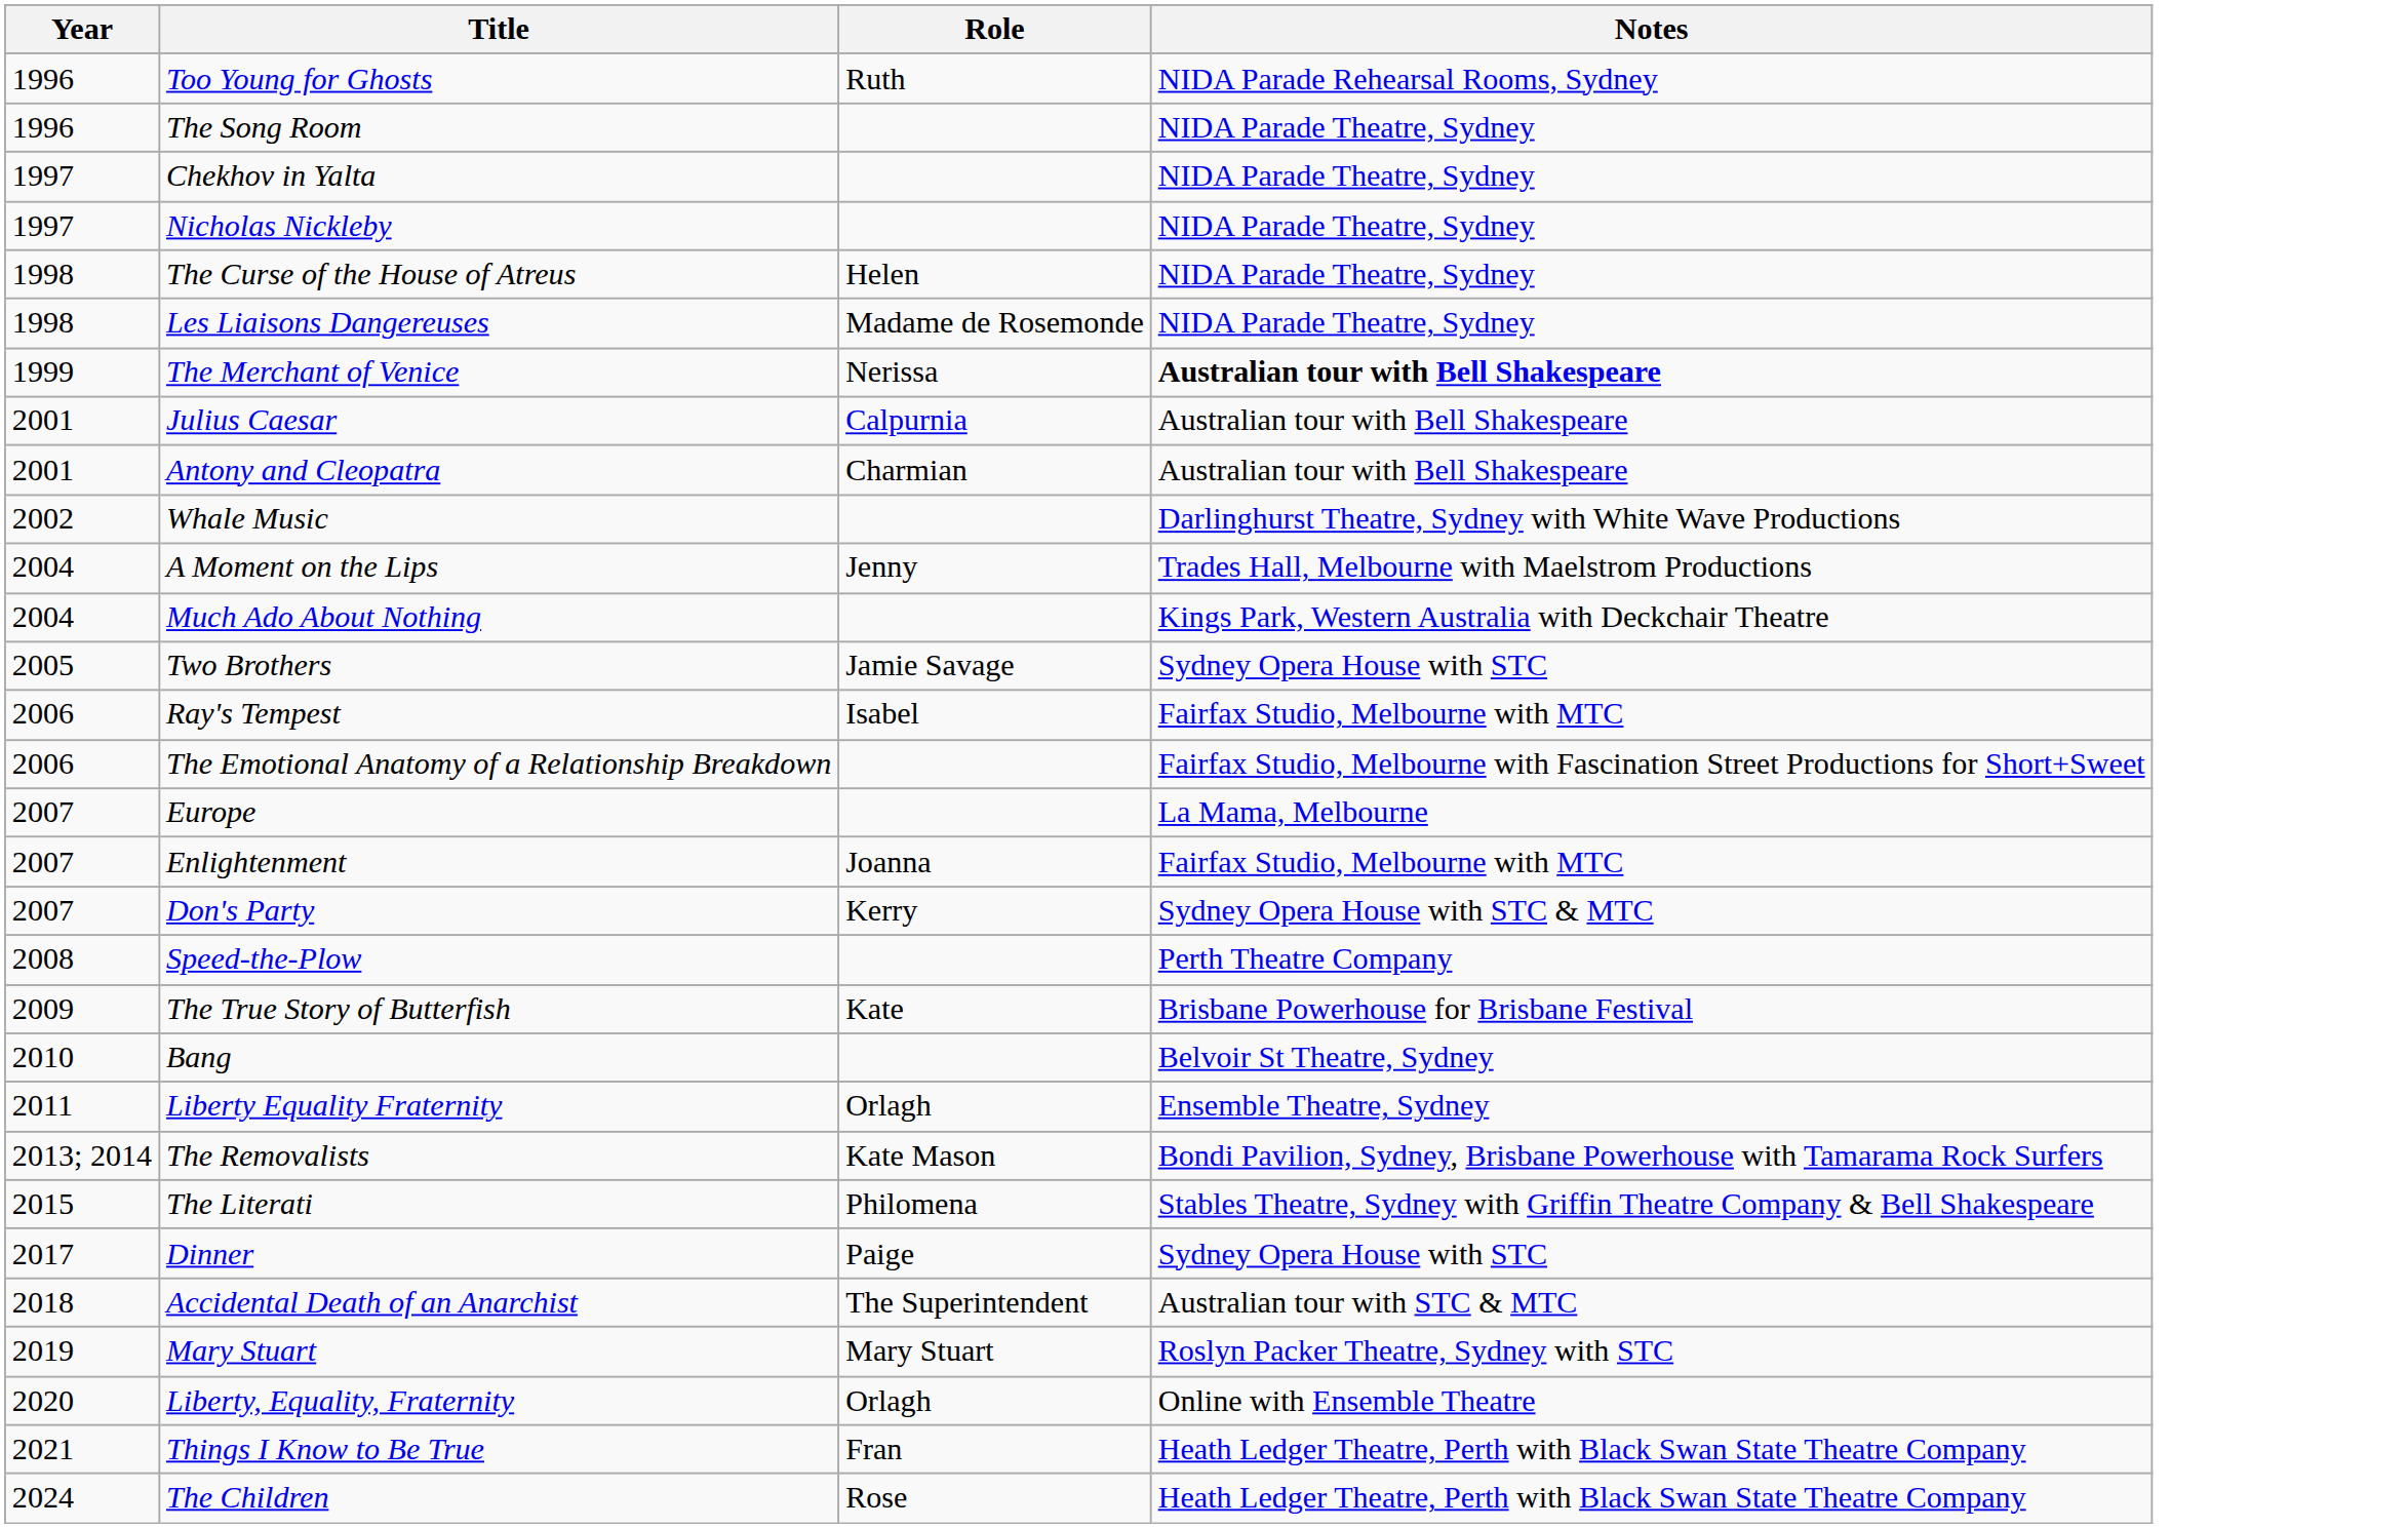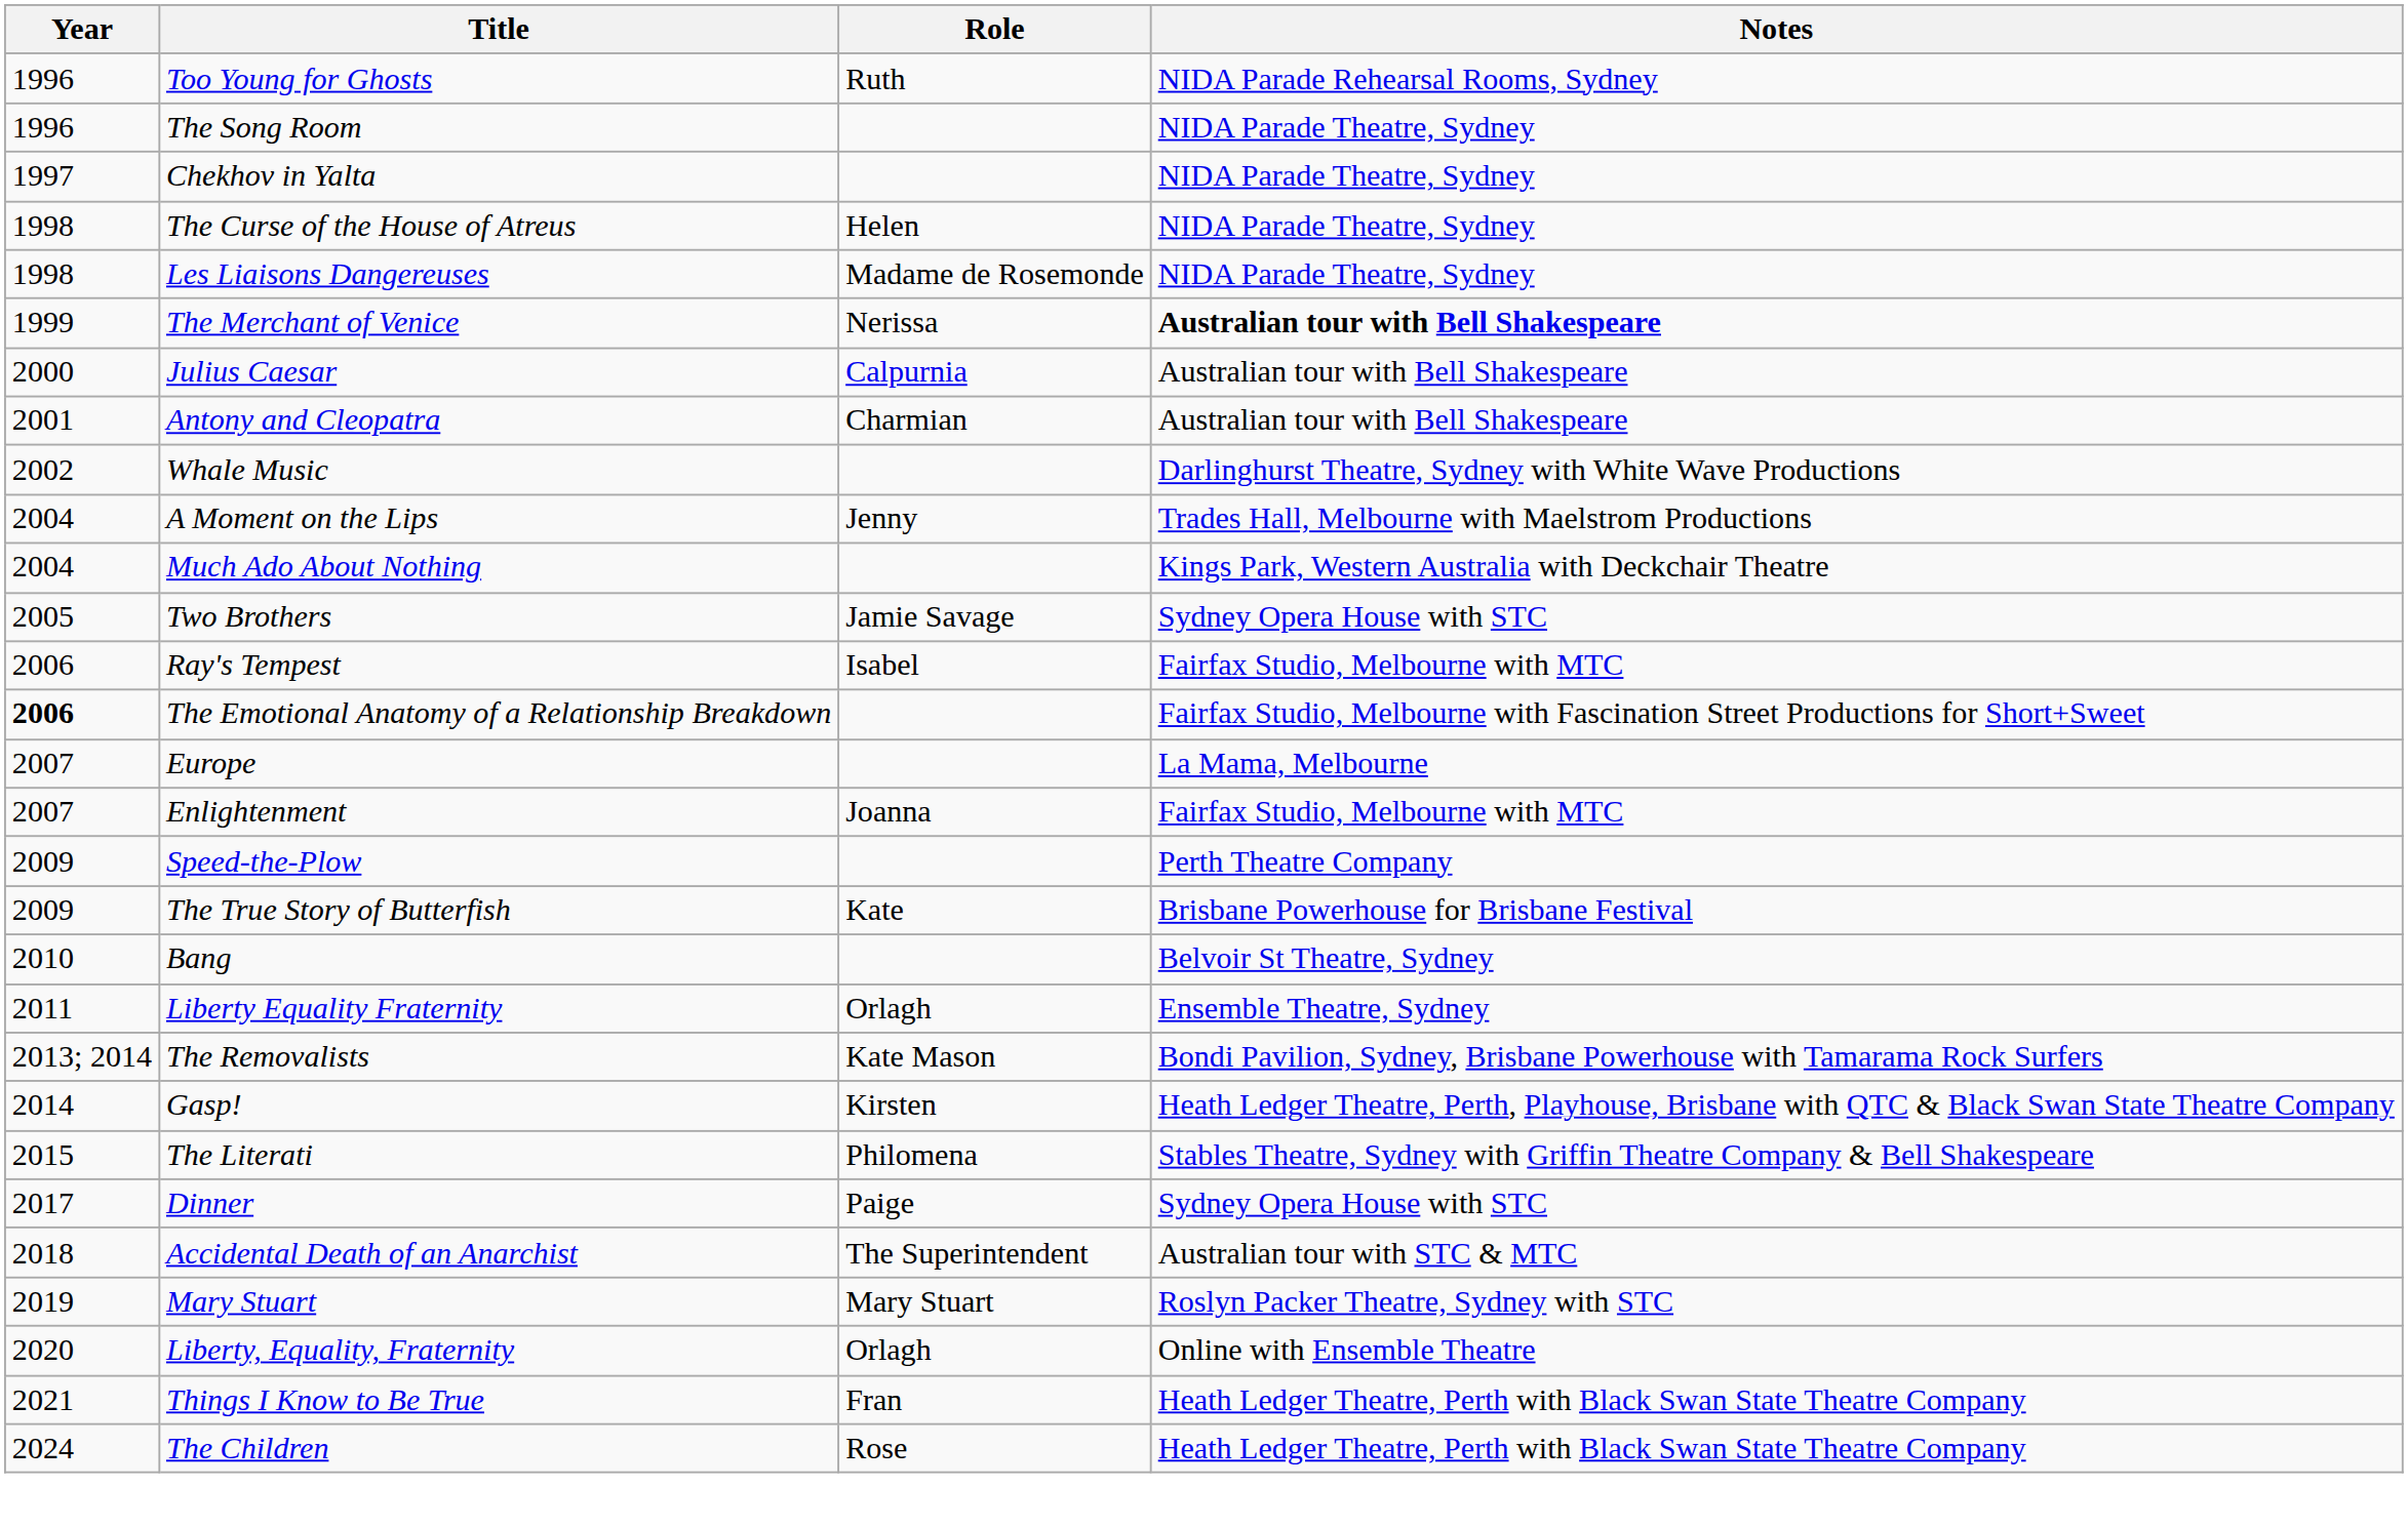- row: 1997 | Nicholas Nickleby | NIDA Parade Theatre, Sydney
Julius Caesar | Year: 2001 -> 2000
The Emotional Anatomy of a Relationship Breakdown | Year: normal -> bold
- row: 2007 | Don's Party | Kerry | Sydney Opera House with STC & MTC
Speed-the-Plow | Year: 2008 -> 2009
+ row: 2014 | Gasp! | Kirsten | Heath Ledger Theatre, Perth, Playhouse, Brisbane with QTC & Black Swan State Theatre Company
